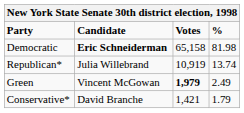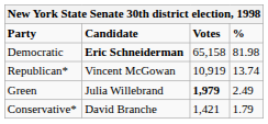Republican* | Candidate: Julia Willebrand -> Vincent McGowan
Green | Candidate: Vincent McGowan -> Julia Willebrand
